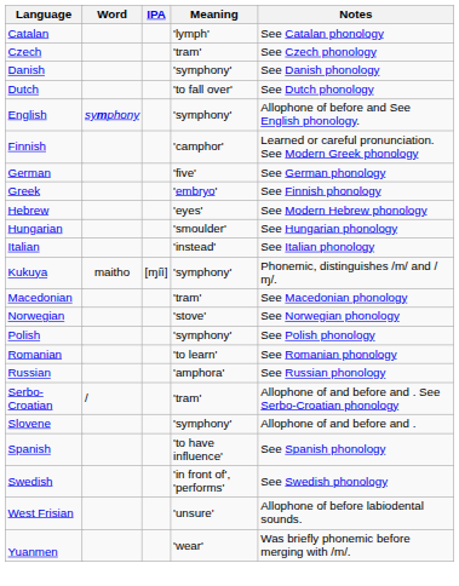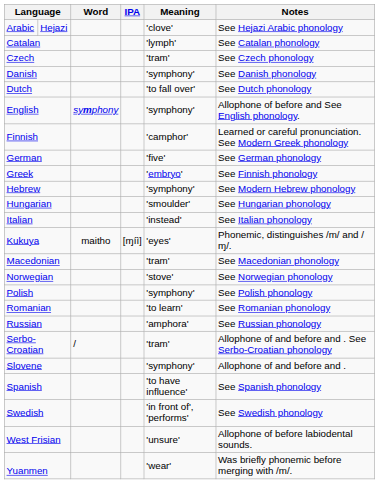+ row: Arabic | Hejazi | 'clove' | See Hejazi Arabic phonology
Hebrew | Meaning: 'eyes' -> 'symphony'
Kukuya | Meaning: 'symphony' -> 'eyes'
